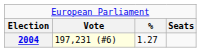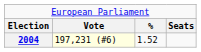2004 | column 3: 1.27 -> 1.52
